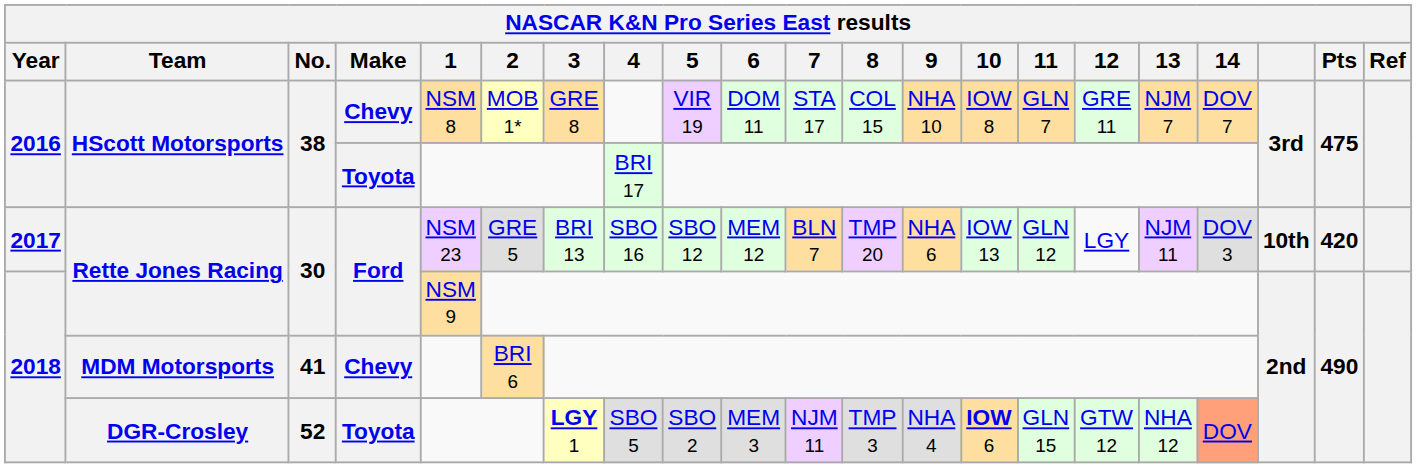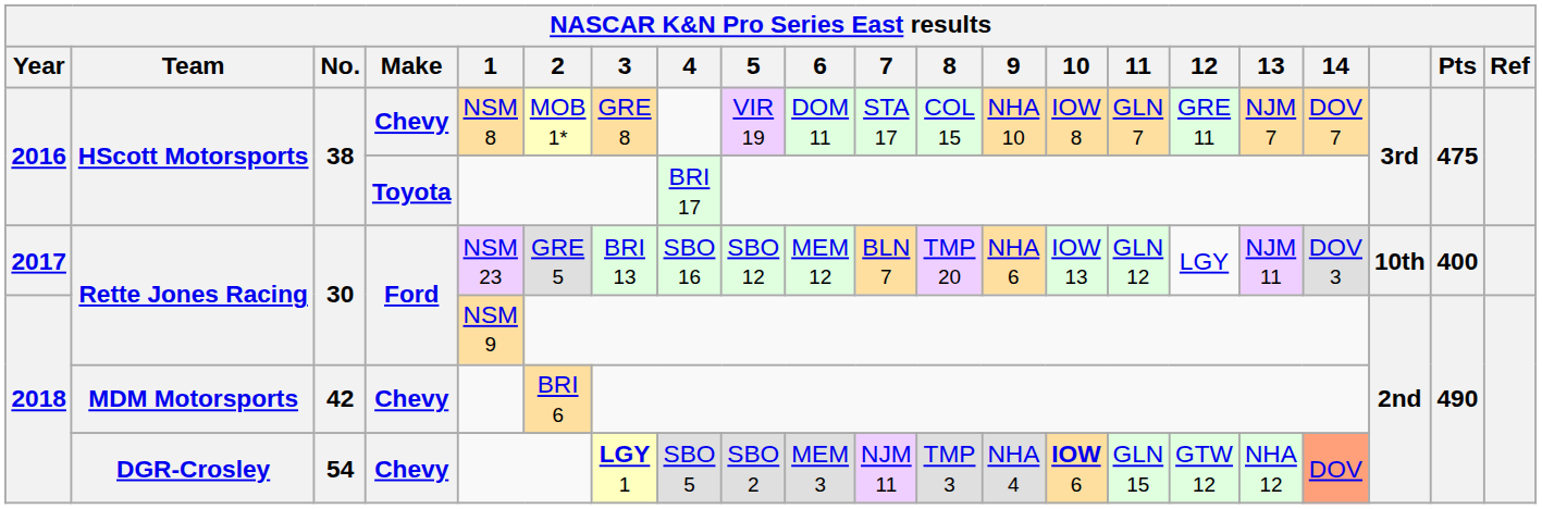2017 / Rette Jones Racing | Pts: 420 -> 400
MDM Motorsports | No.: 41 -> 42
DGR-Crosley | No.: 52 -> 54
DGR-Crosley | Make: Toyota -> Chevy
